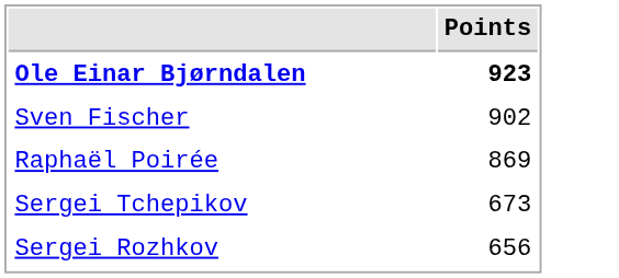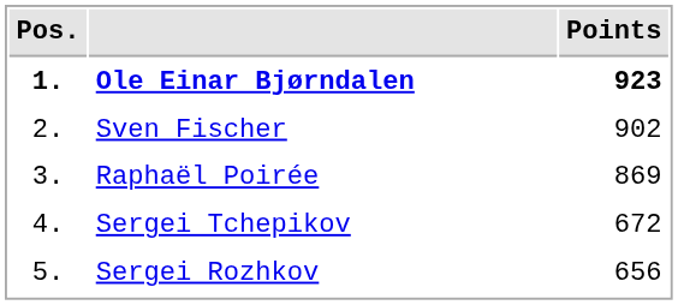+ column: Pos. | 1. | 2. | 3. | 4. | 5.
Sergei Tchepikov | Points: 673 -> 672
